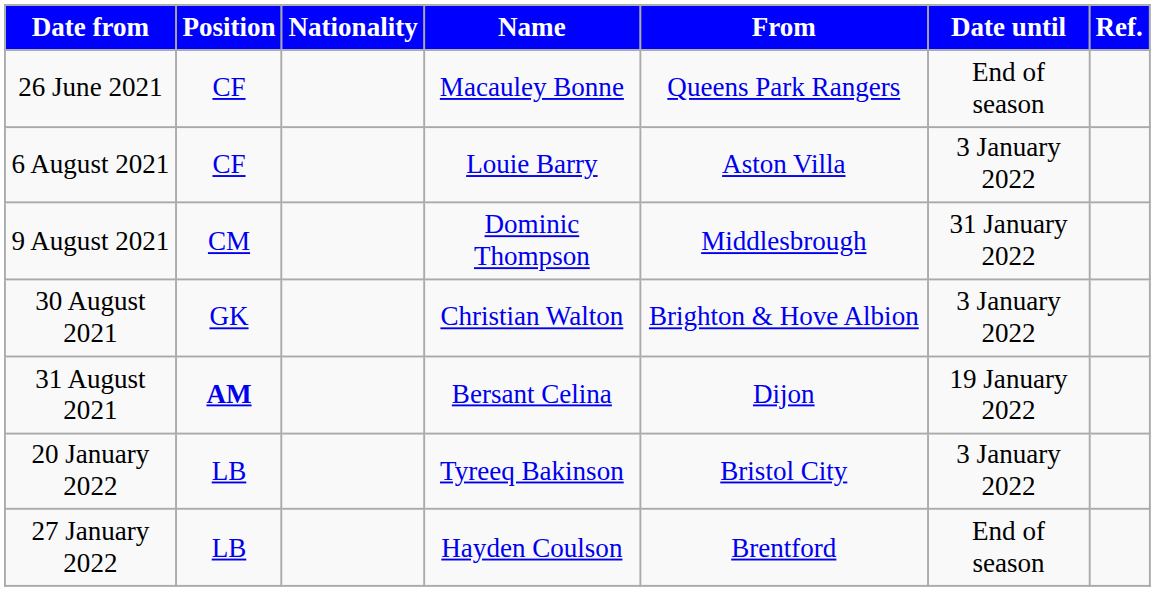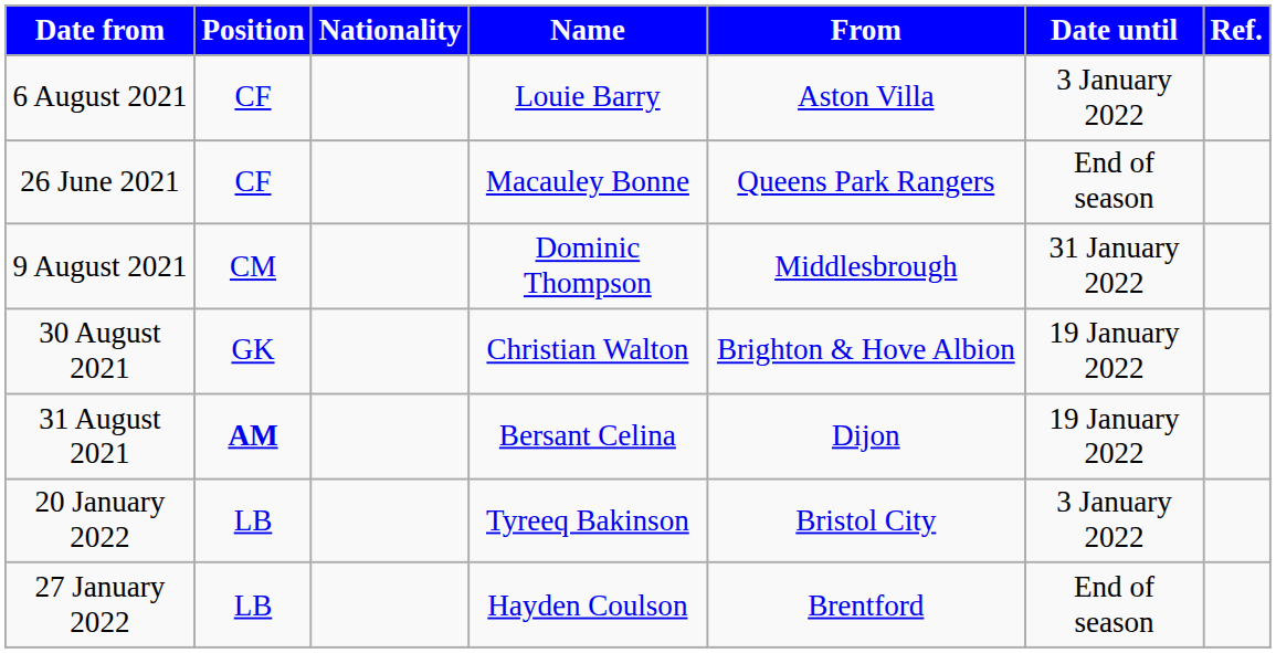rows swapped: 26 June 2021 <-> 6 August 2021
30 August 2021 | Date until: 3 January 2022 -> 19 January 2022
